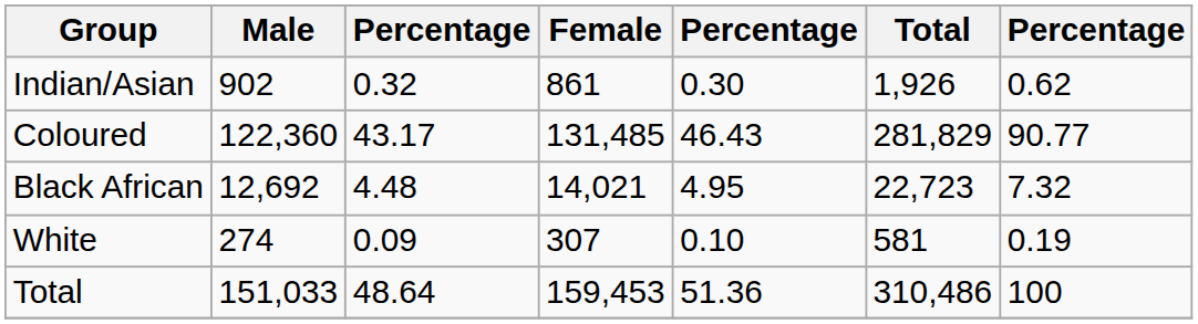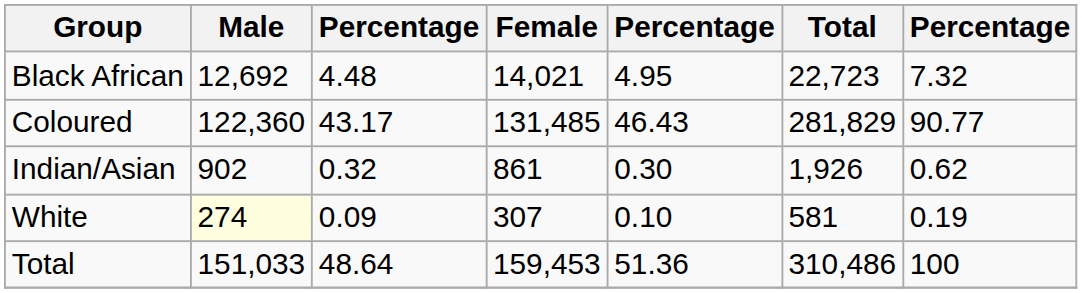rows swapped: Black African <-> Indian/Asian
White | Male: no background -> lightyellow background
